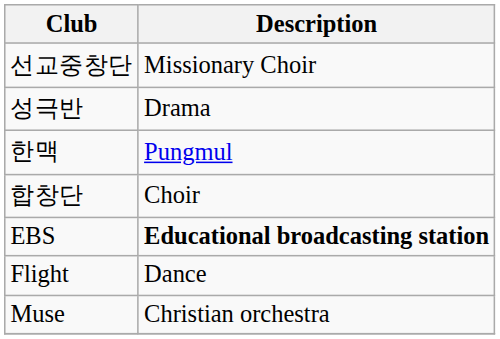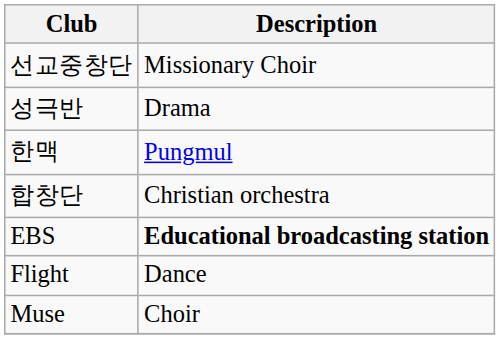합창단 | Description: Choir -> Christian orchestra
Muse | Description: Christian orchestra -> Choir
